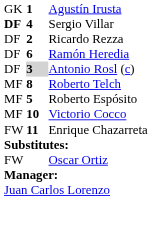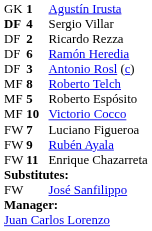Antonio Rosl (c) | column 2: lightgrey background -> no background
+ row: FW | 7 | Luciano Figueroa
+ row: FW | 9 | Rubén Ayala
- row: FW | Oscar Ortiz
+ row: FW | José Sanfilippo
